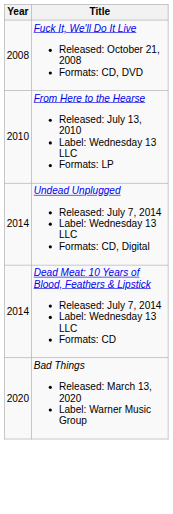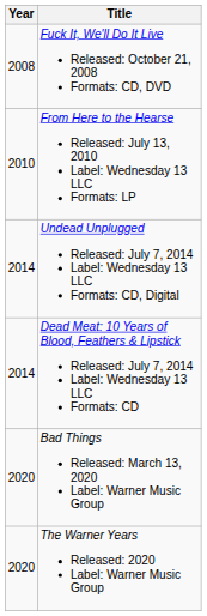+ row: 2020 | The Warner Years Released: 2020 Label: Warner Music Group
